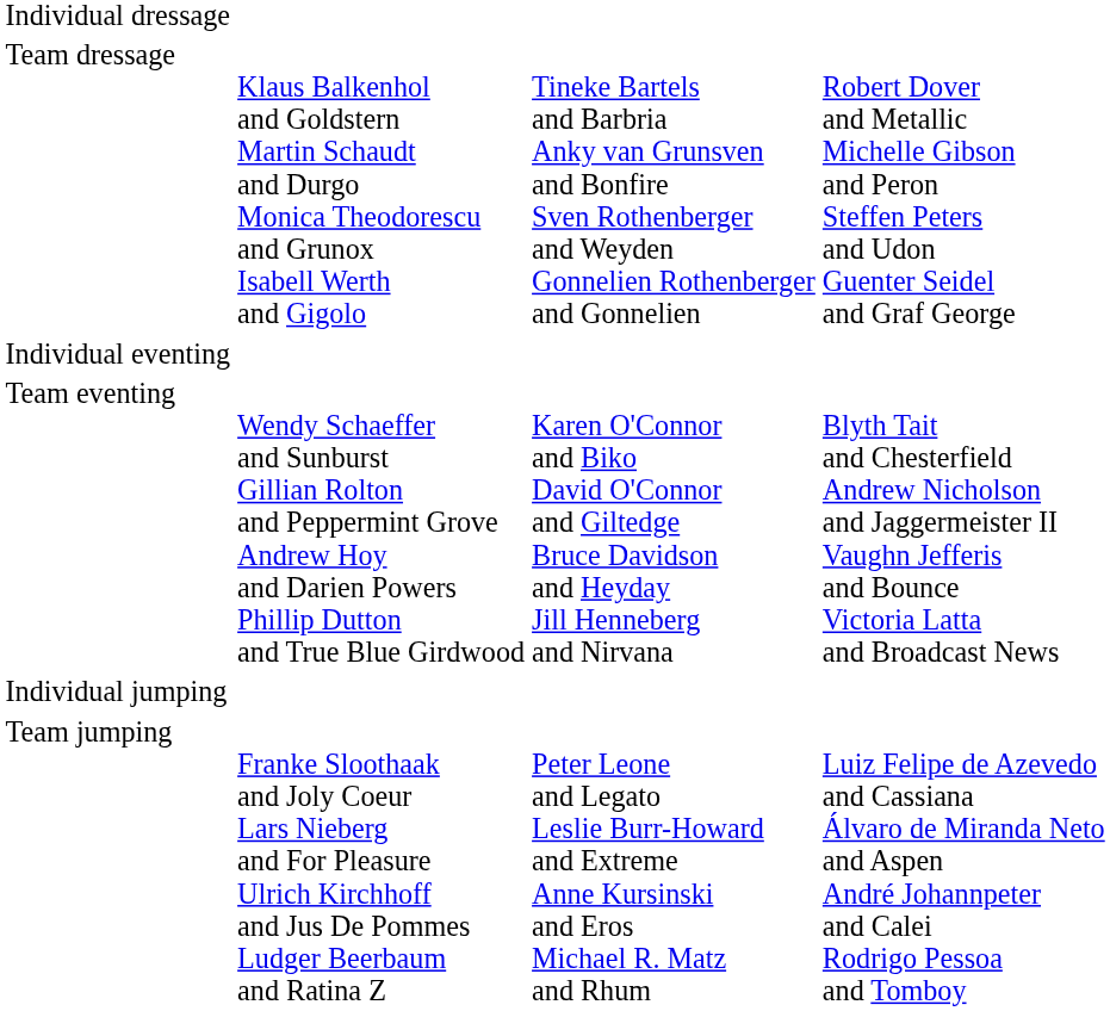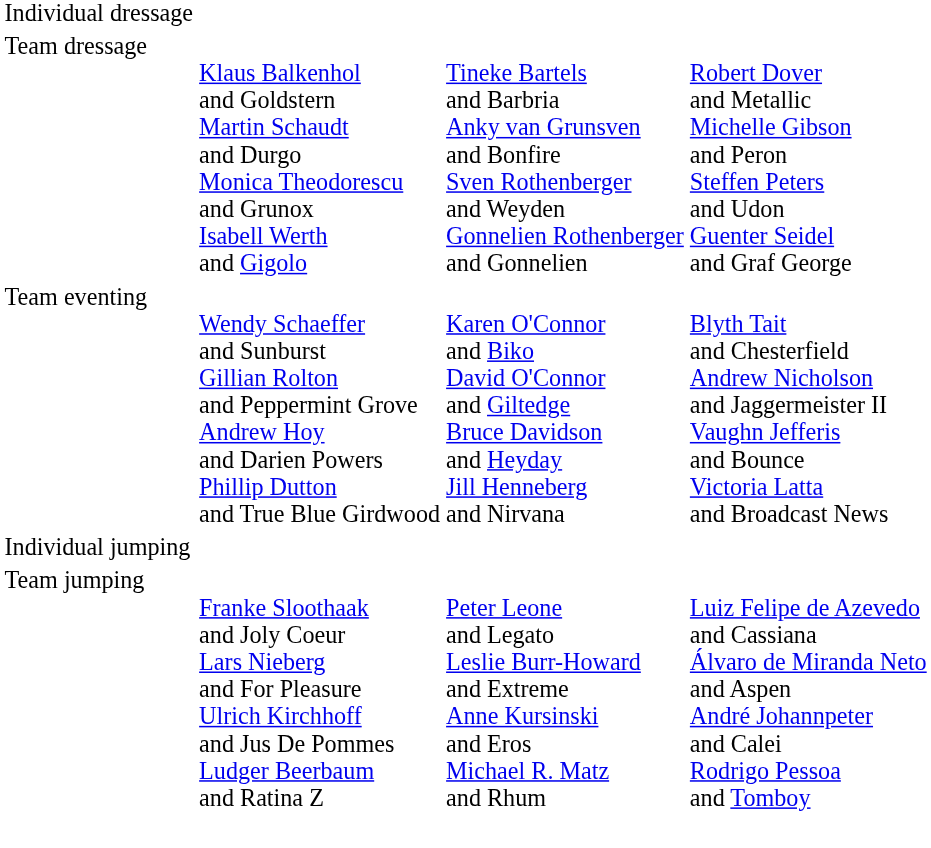- row: Individual eventing
